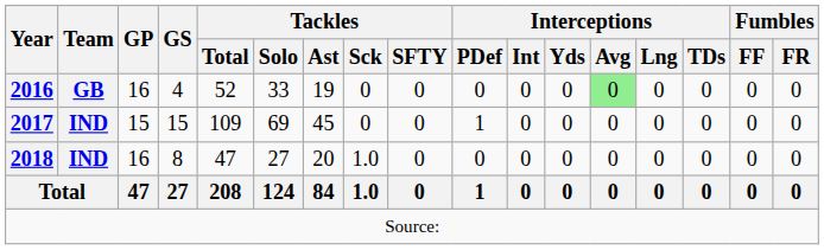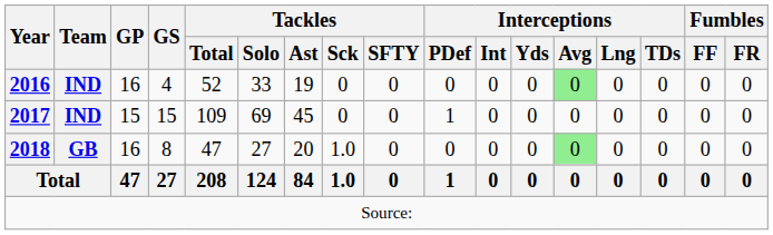2016 | Team: GB -> IND
2018 | Team: IND -> GB
2018 | Interceptions / Avg: no background -> lightgreen background
